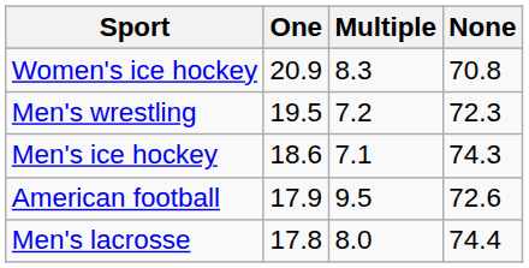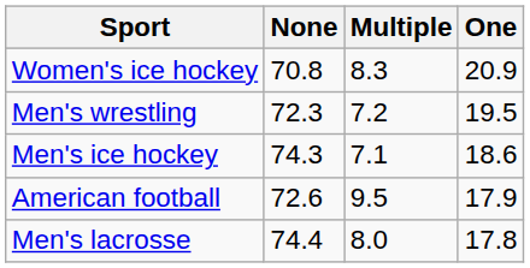columns swapped: One <-> None
